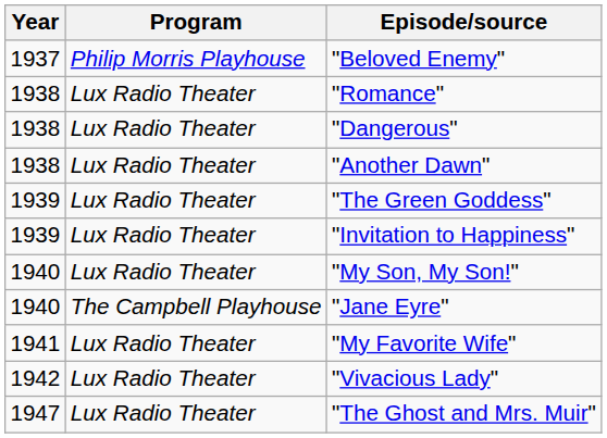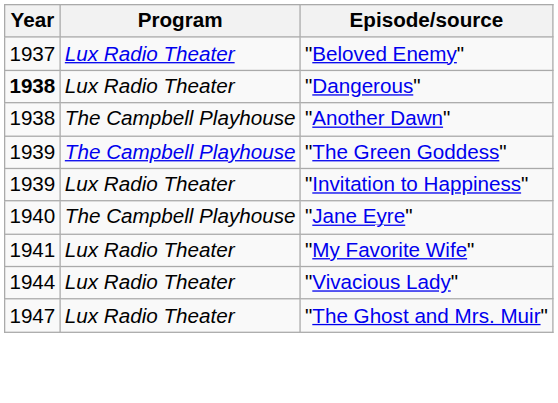"Beloved Enemy" | Program: Philip Morris Playhouse -> Lux Radio Theater
- row: 1938 | Lux Radio Theater | "Romance"
"Dangerous" | Year: normal -> bold
"Another Dawn" | Program: Lux Radio Theater -> The Campbell Playhouse
"The Green Goddess" | Program: Lux Radio Theater -> The Campbell Playhouse
- row: 1940 | Lux Radio Theater | "My Son, My Son!"
"Vivacious Lady" | Year: 1942 -> 1944
